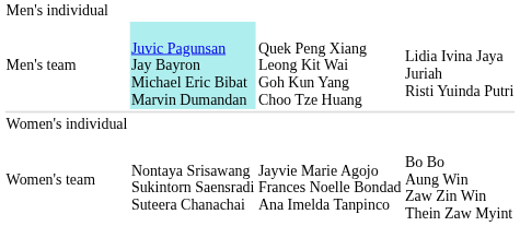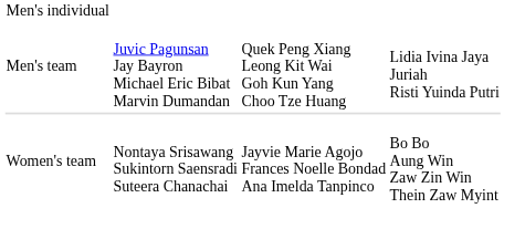Men's team | column 2: paleturquoise background -> no background
- row: Women's individual
